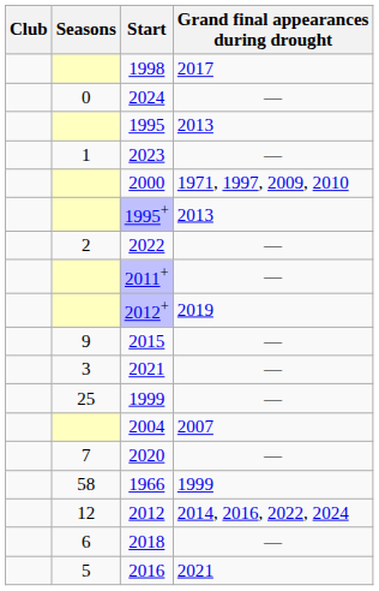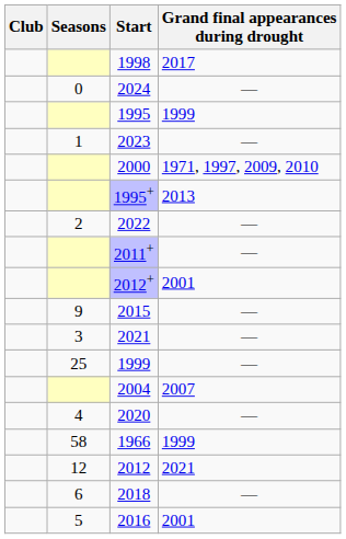1995 | Grand final appearances during drought: 2013 -> 1999
2012+ | Grand final appearances during drought: 2019 -> 2001
2020 | Seasons: 7 -> 4
2012 | Grand final appearances during drought: 2014, 2016, 2022, 2024 -> 2021
2016 | Grand final appearances during drought: 2021 -> 2001
